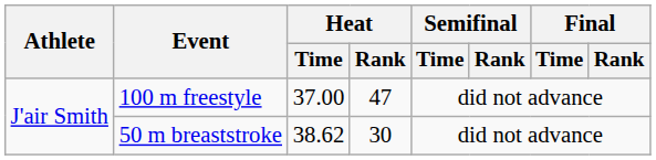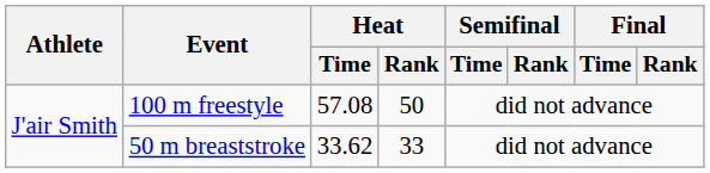100 m freestyle | Heat / Time: 37.00 -> 57.08
100 m freestyle | Heat / Rank: 47 -> 50
50 m breaststroke | Heat / Time: 38.62 -> 33.62
50 m breaststroke | Heat / Rank: 30 -> 33
